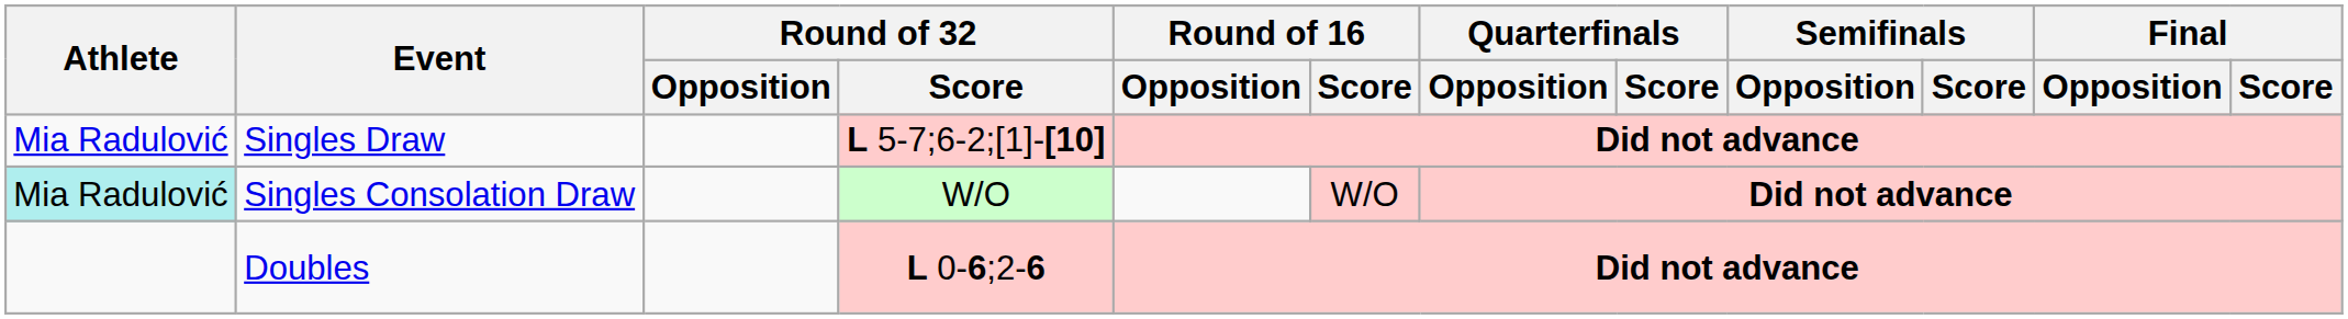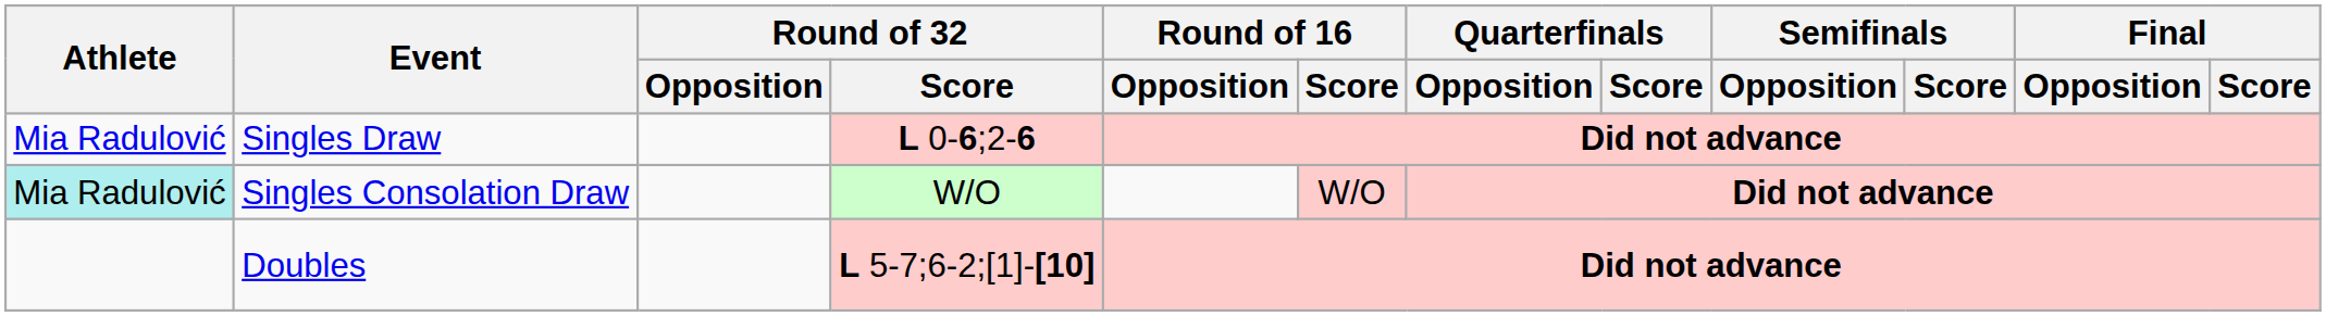Singles Draw | Round of 32 / Score: L 5-7;6-2;[1]-[10] -> L 0-6;2-6
Doubles | Round of 32 / Score: L 0-6;2-6 -> L 5-7;6-2;[1]-[10]
